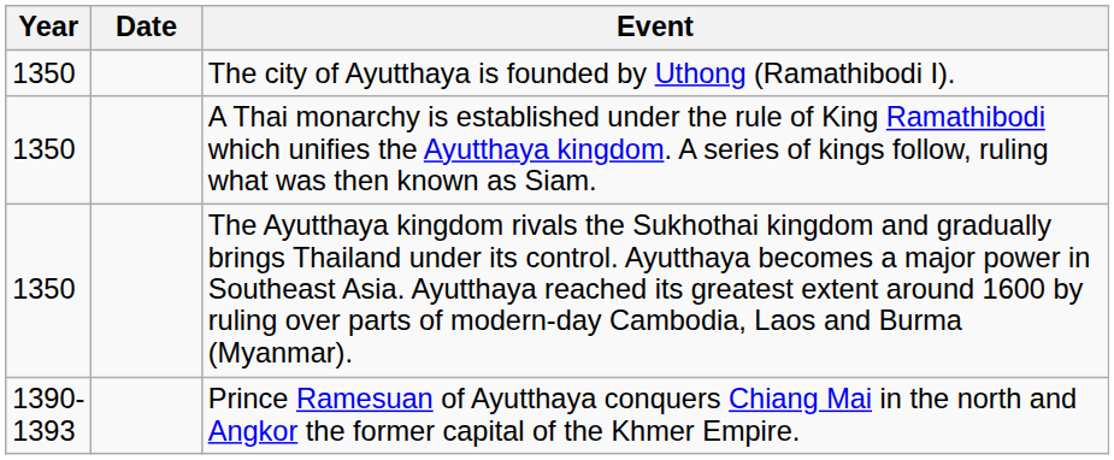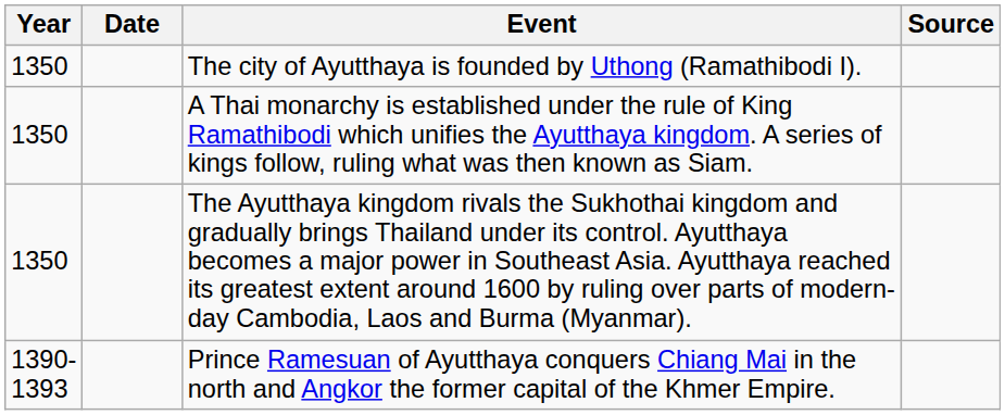+ column: Source
